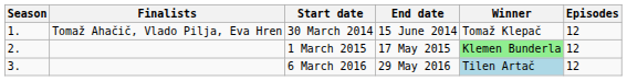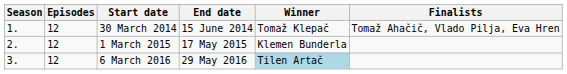columns swapped: Episodes <-> Finalists
1 March 2015 | Winner: lightgreen background -> no background
